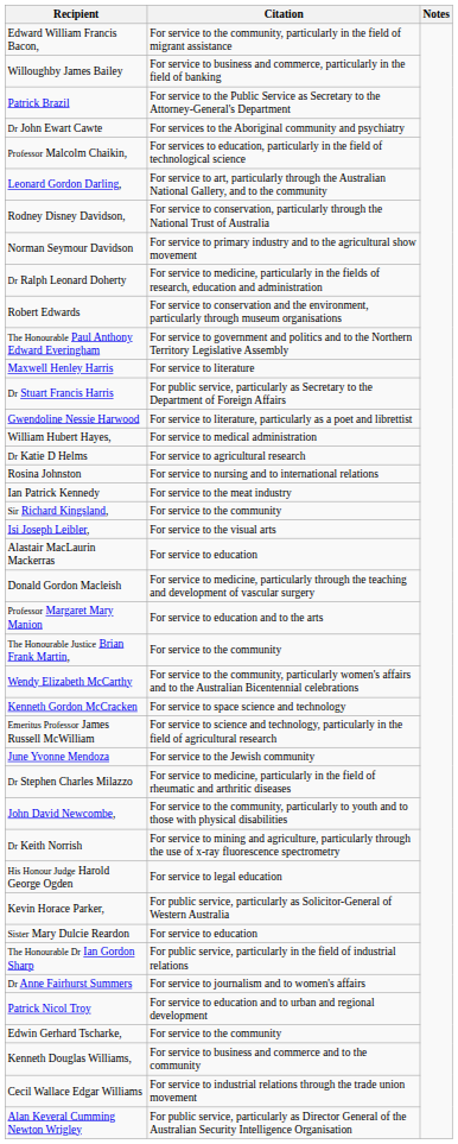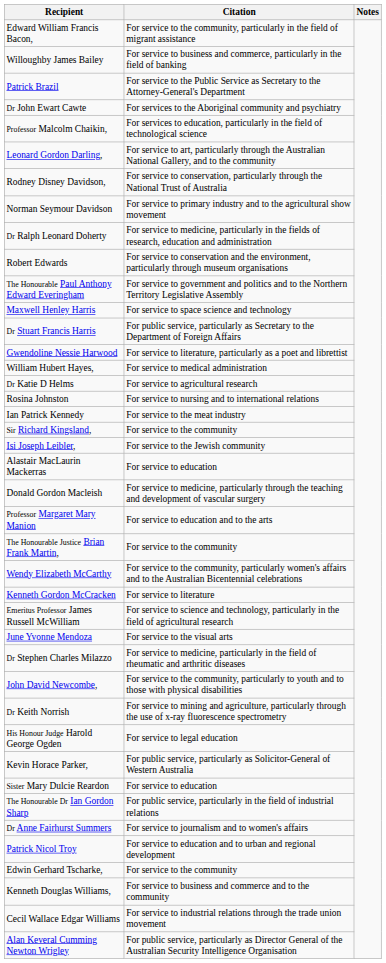Maxwell Henley Harris | Citation: For service to literature -> For service to space science and technology
Isi Joseph Leibler, | Citation: For service to the visual arts -> For service to the Jewish community
Kenneth Gordon McCracken | Citation: For service to space science and technology -> For service to literature
June Yvonne Mendoza | Citation: For service to the Jewish community -> For service to the visual arts
